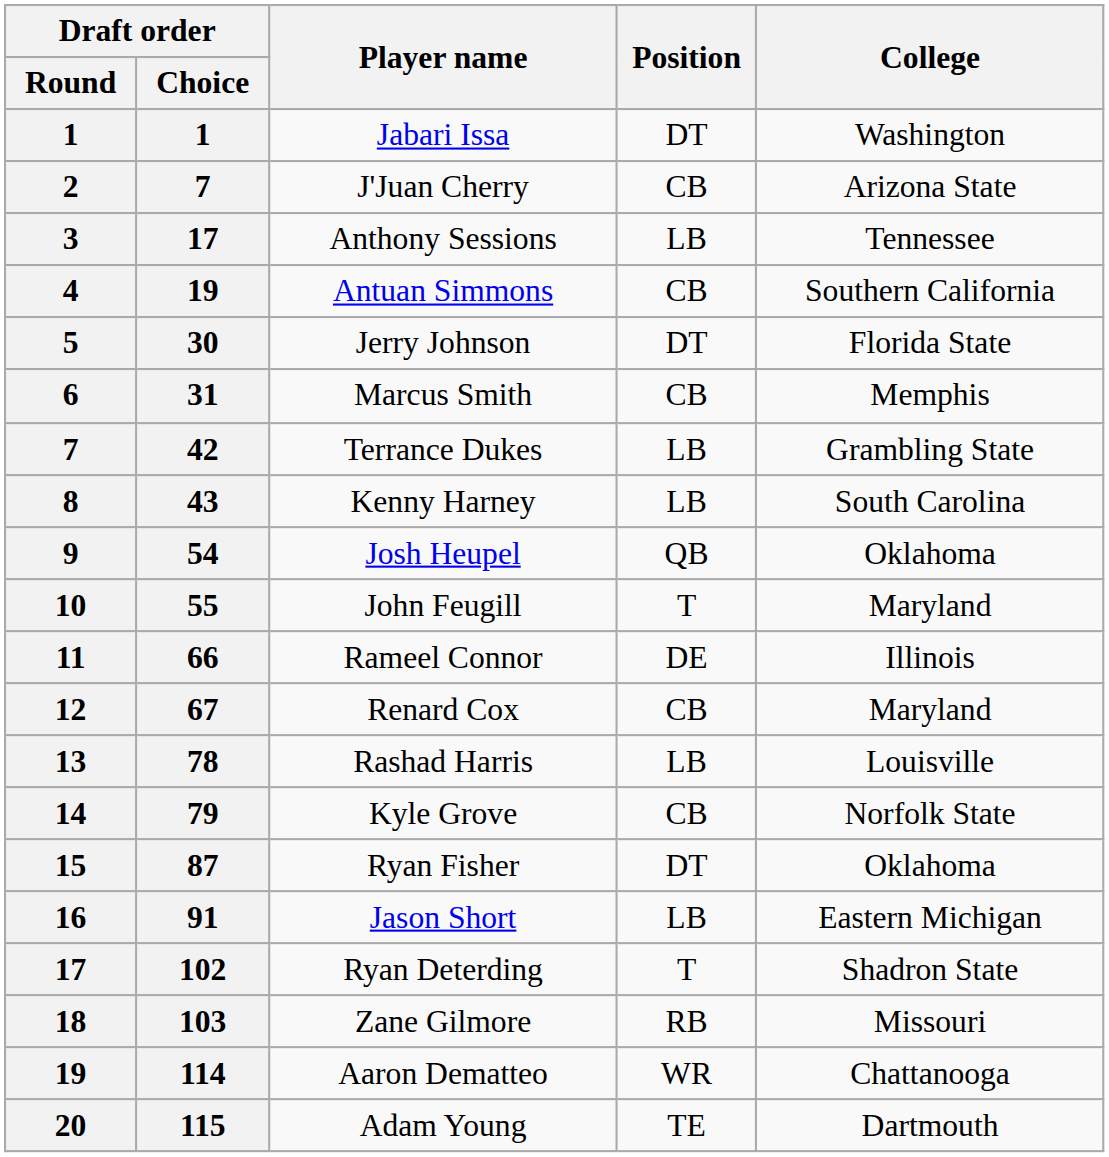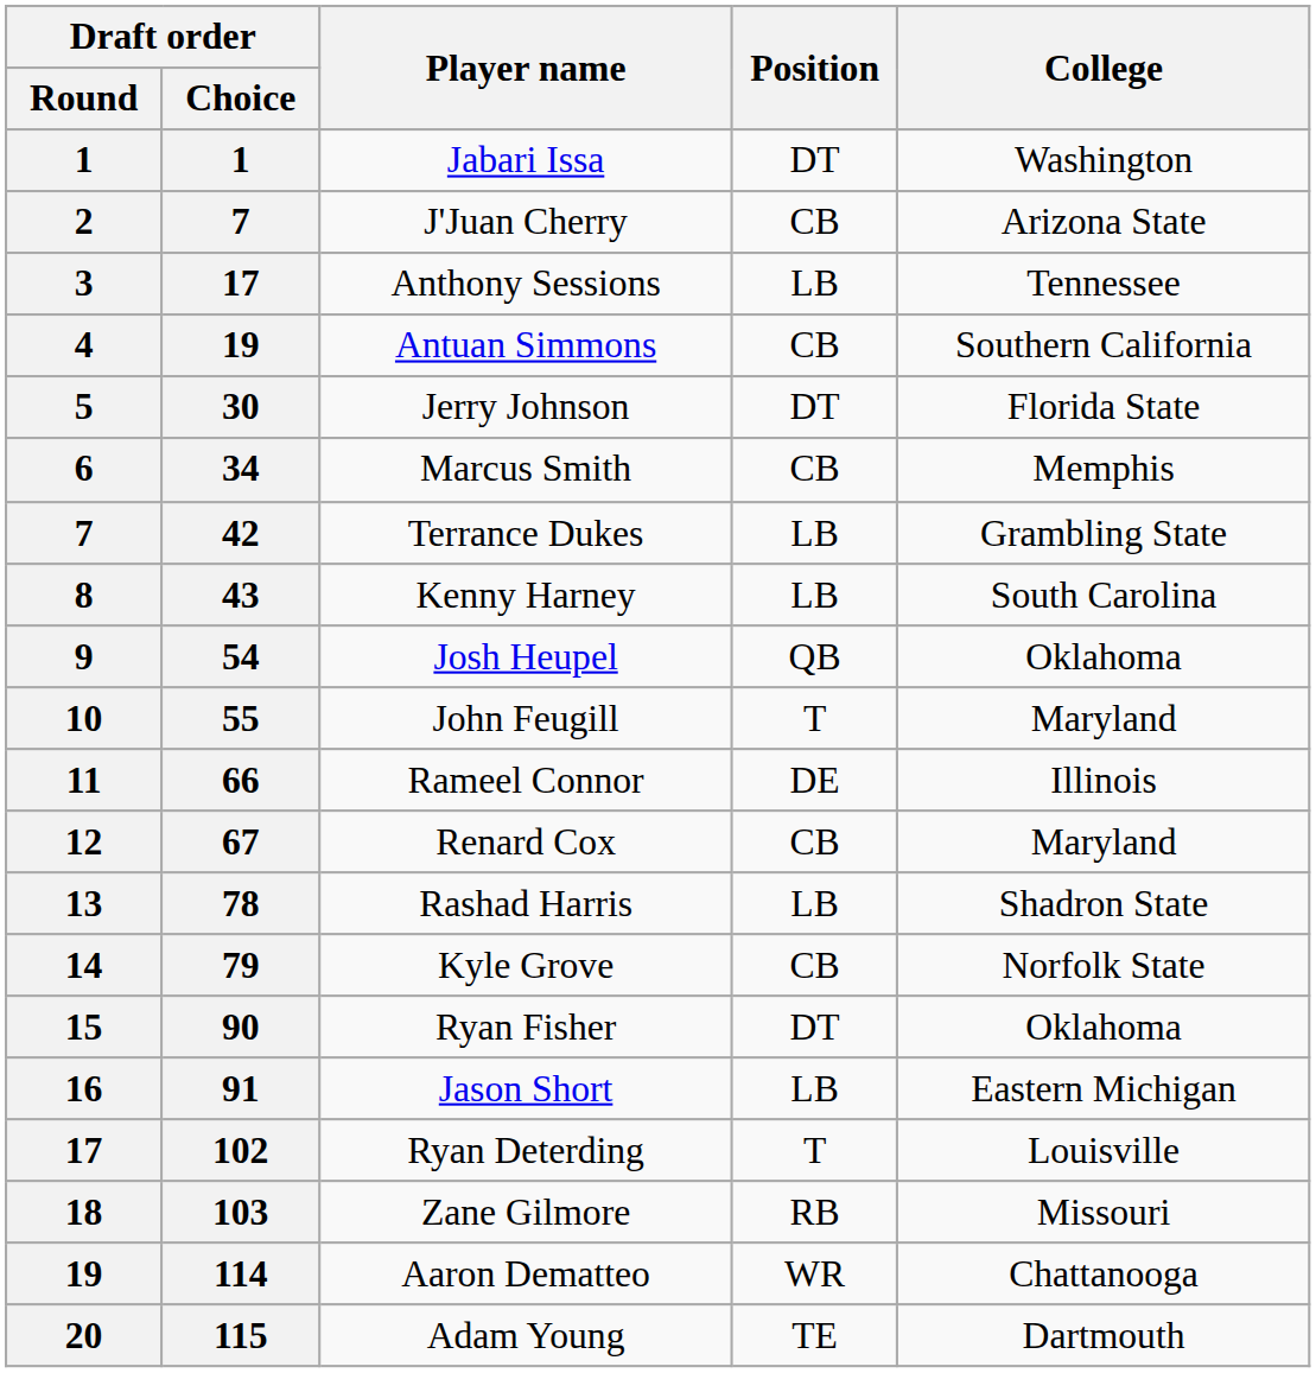Marcus Smith | Draft order / Choice: 31 -> 34
Rashad Harris | College: Louisville -> Shadron State
Ryan Fisher | Draft order / Choice: 87 -> 90
Ryan Deterding | College: Shadron State -> Louisville
